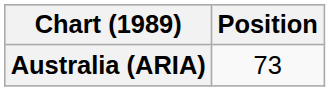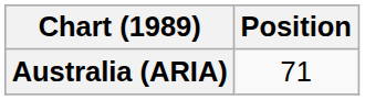Australia (ARIA) | Position: 73 -> 71
